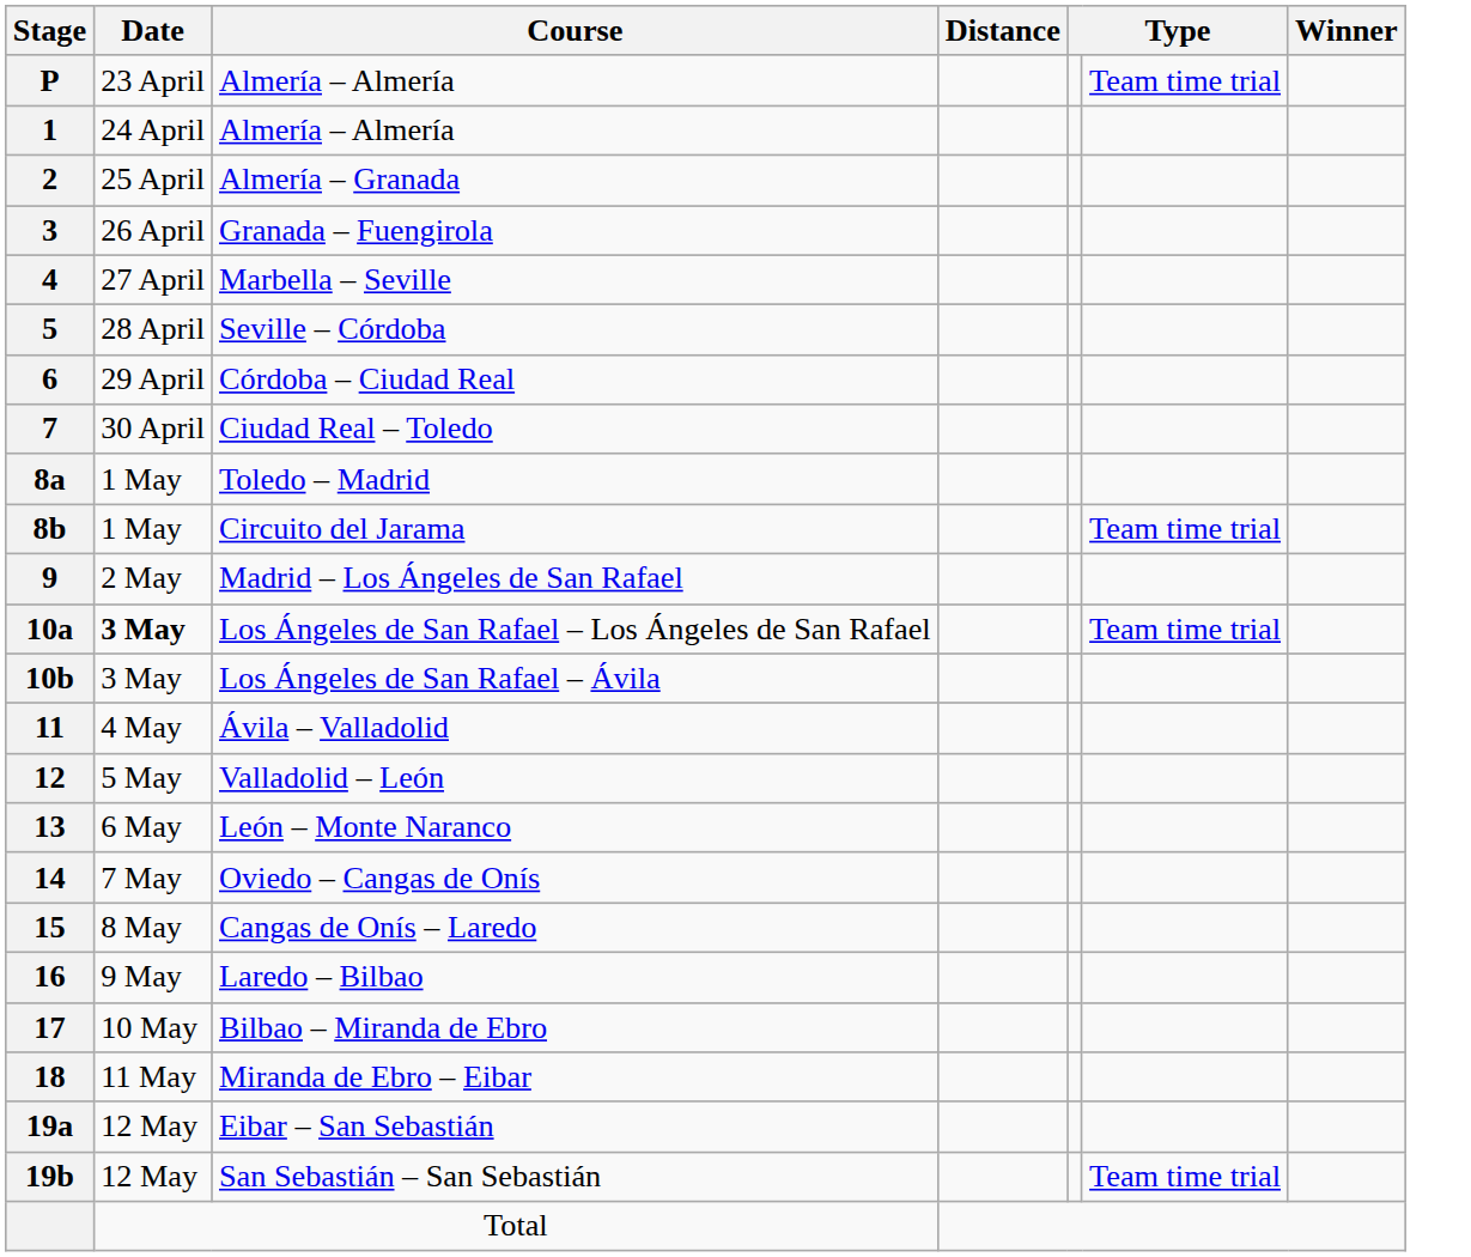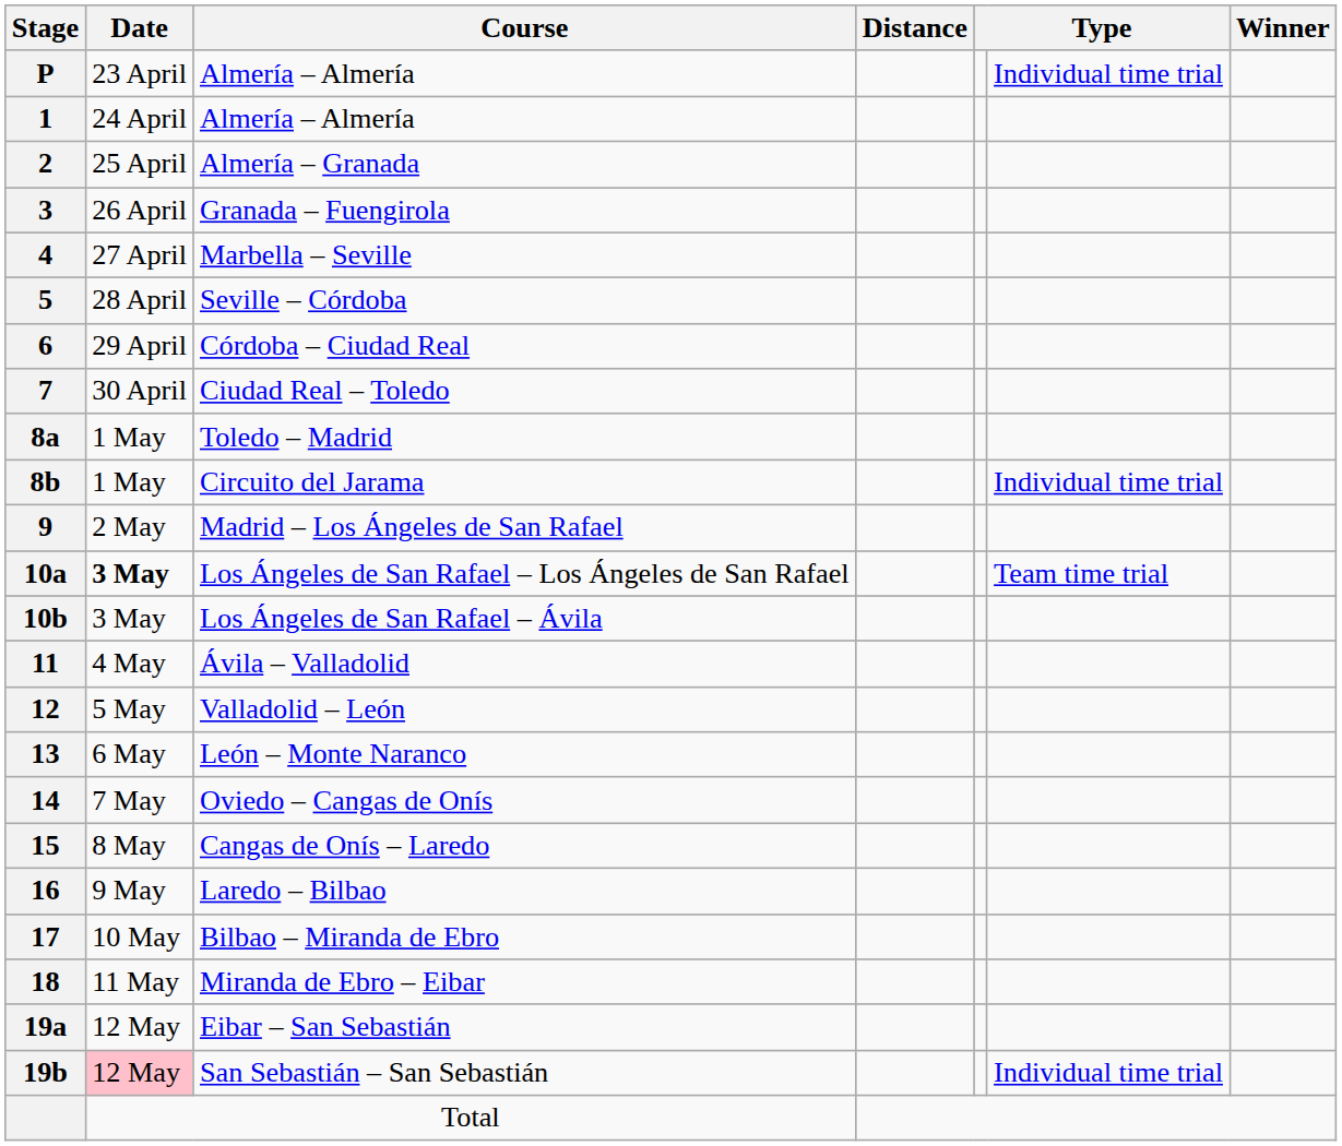P / Almería – Almería | column 6: Team time trial -> Individual time trial
Circuito del Jarama | column 6: Team time trial -> Individual time trial
San Sebastián – San Sebastián | Date: no background -> pink background
San Sebastián – San Sebastián | column 6: Team time trial -> Individual time trial
